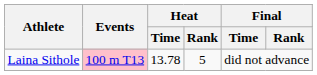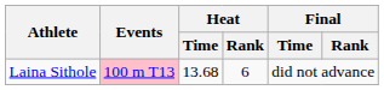Laina Sithole | Heat / Time: 13.78 -> 13.68
Laina Sithole | Heat / Rank: 5 -> 6
